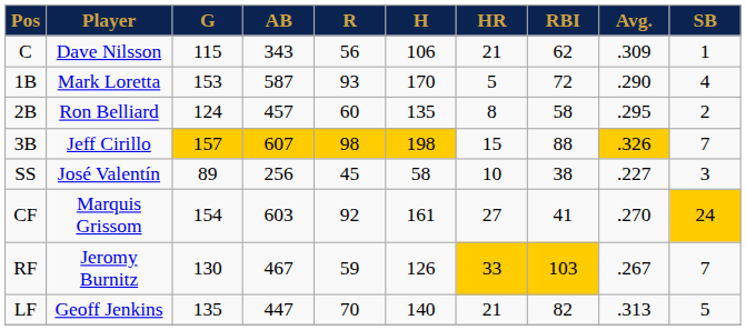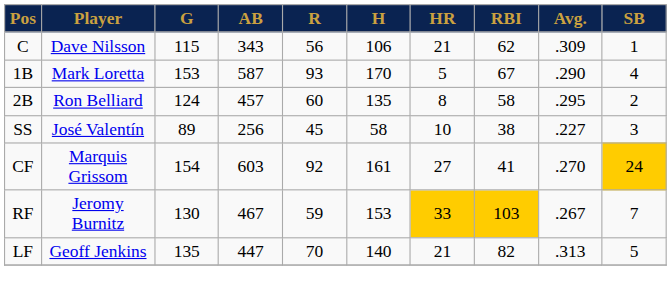1B | RBI: 72 -> 67
- row: 3B | Jeff Cirillo | 157 | 607 | 98 | 198 | 15 | 88 | .326 | 7
RF | H: 126 -> 153
